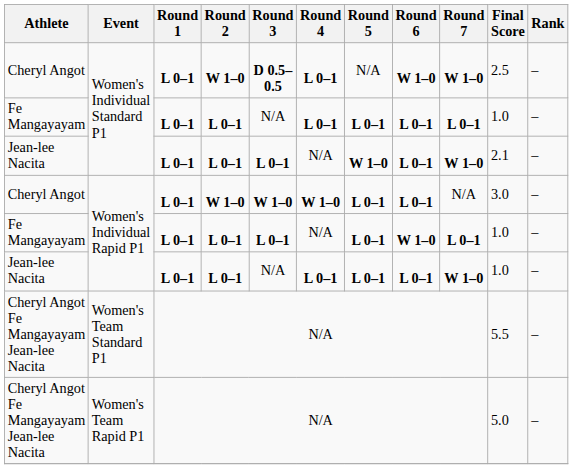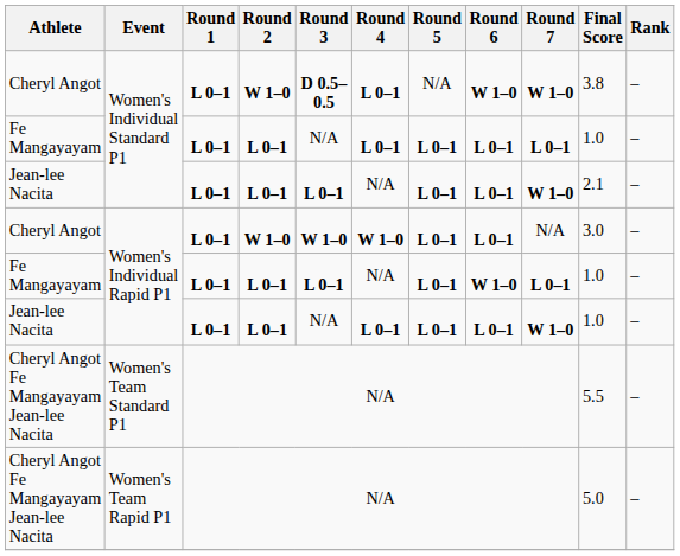Cheryl Angot / Women's Individual Standard P1 | Final Score: 2.5 -> 3.8
Jean-lee Nacita / Women's Individual Standard P1 | Round 5: W 1–0 -> L 0–1
